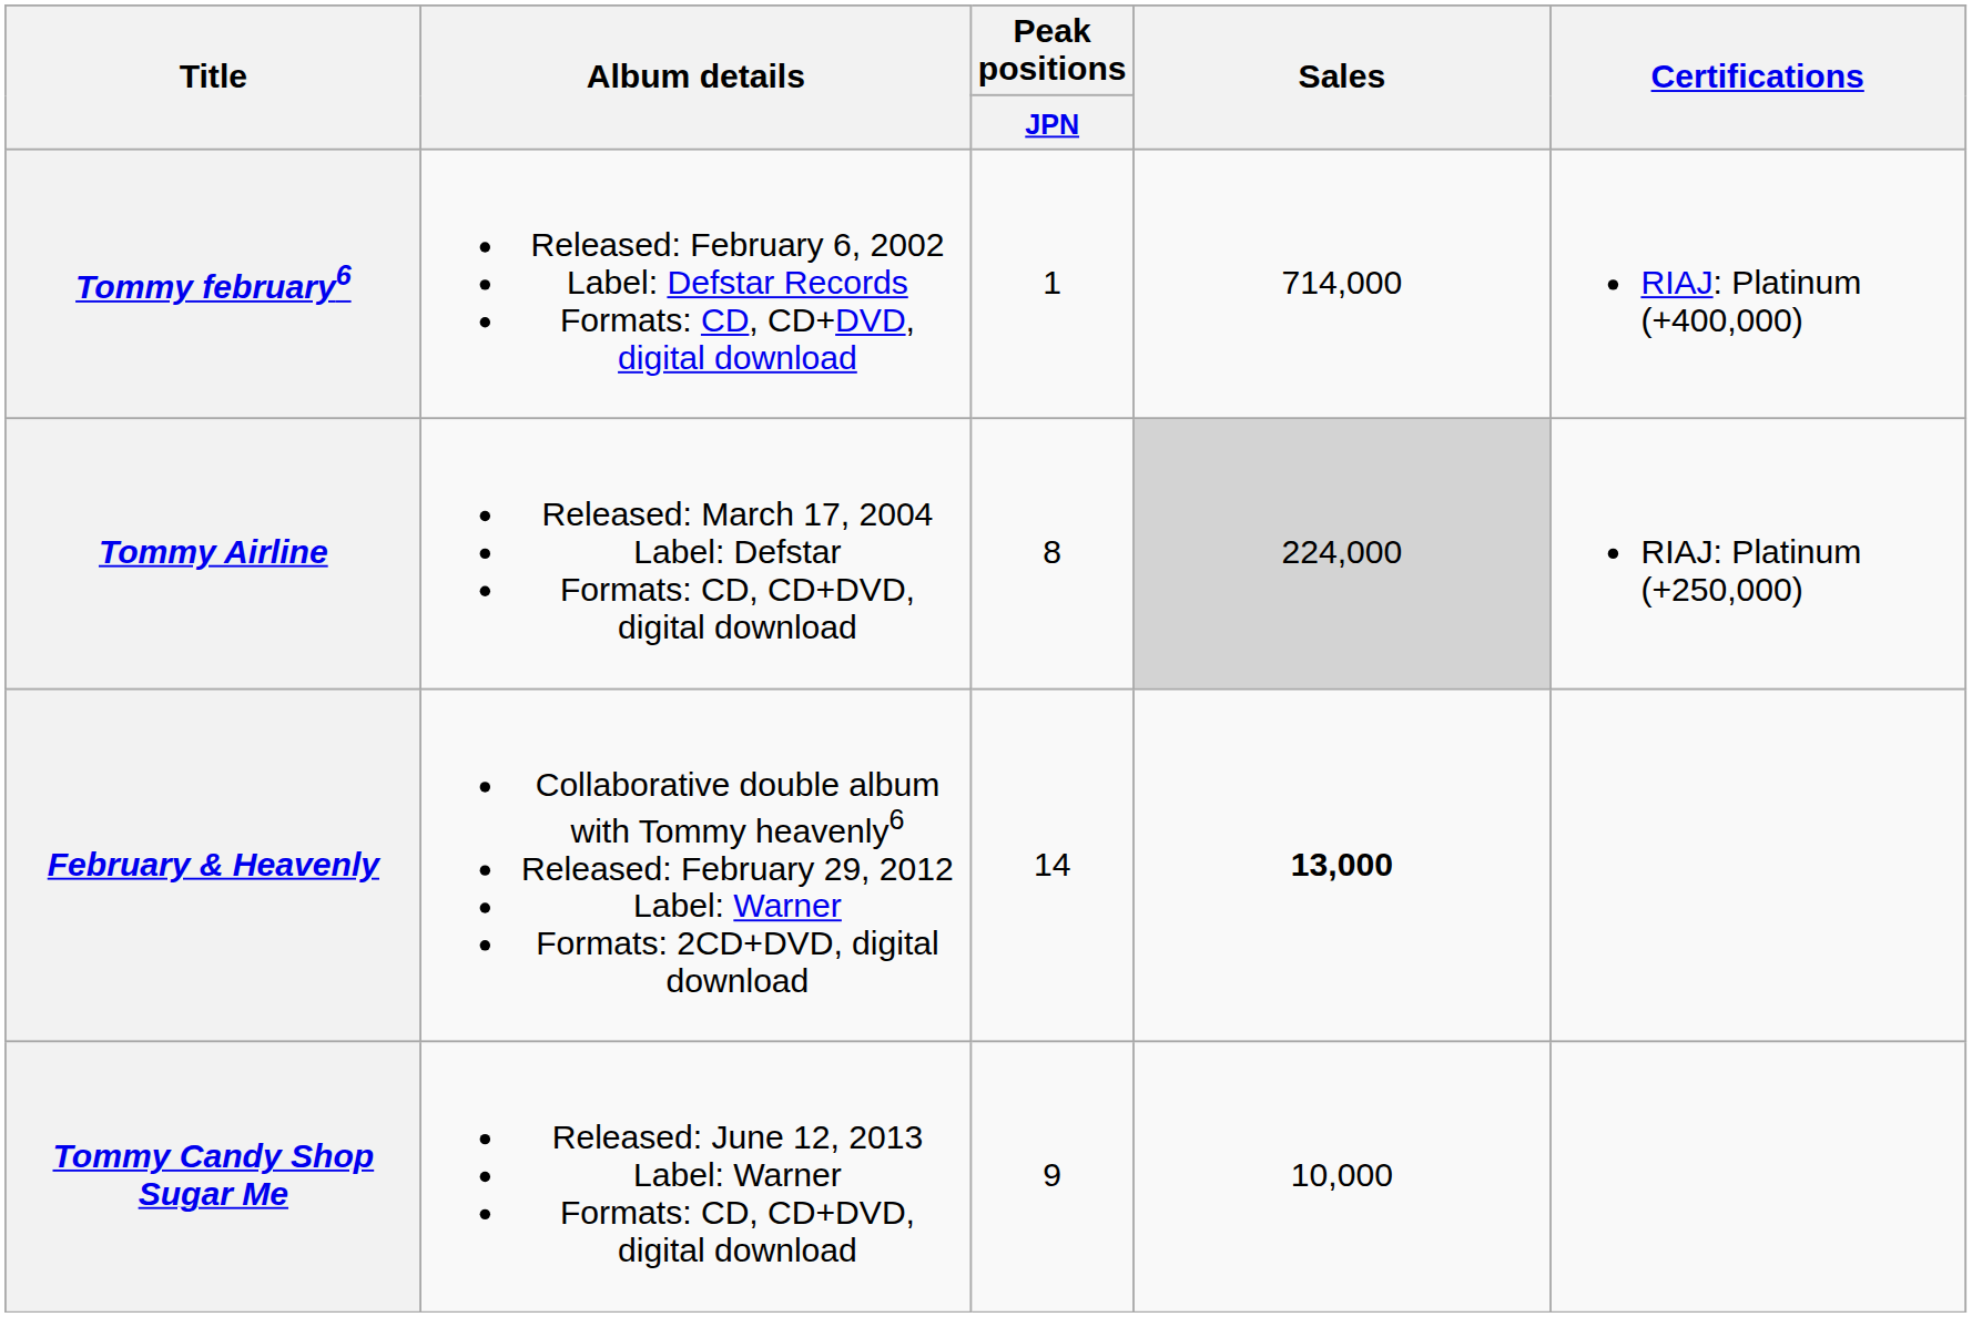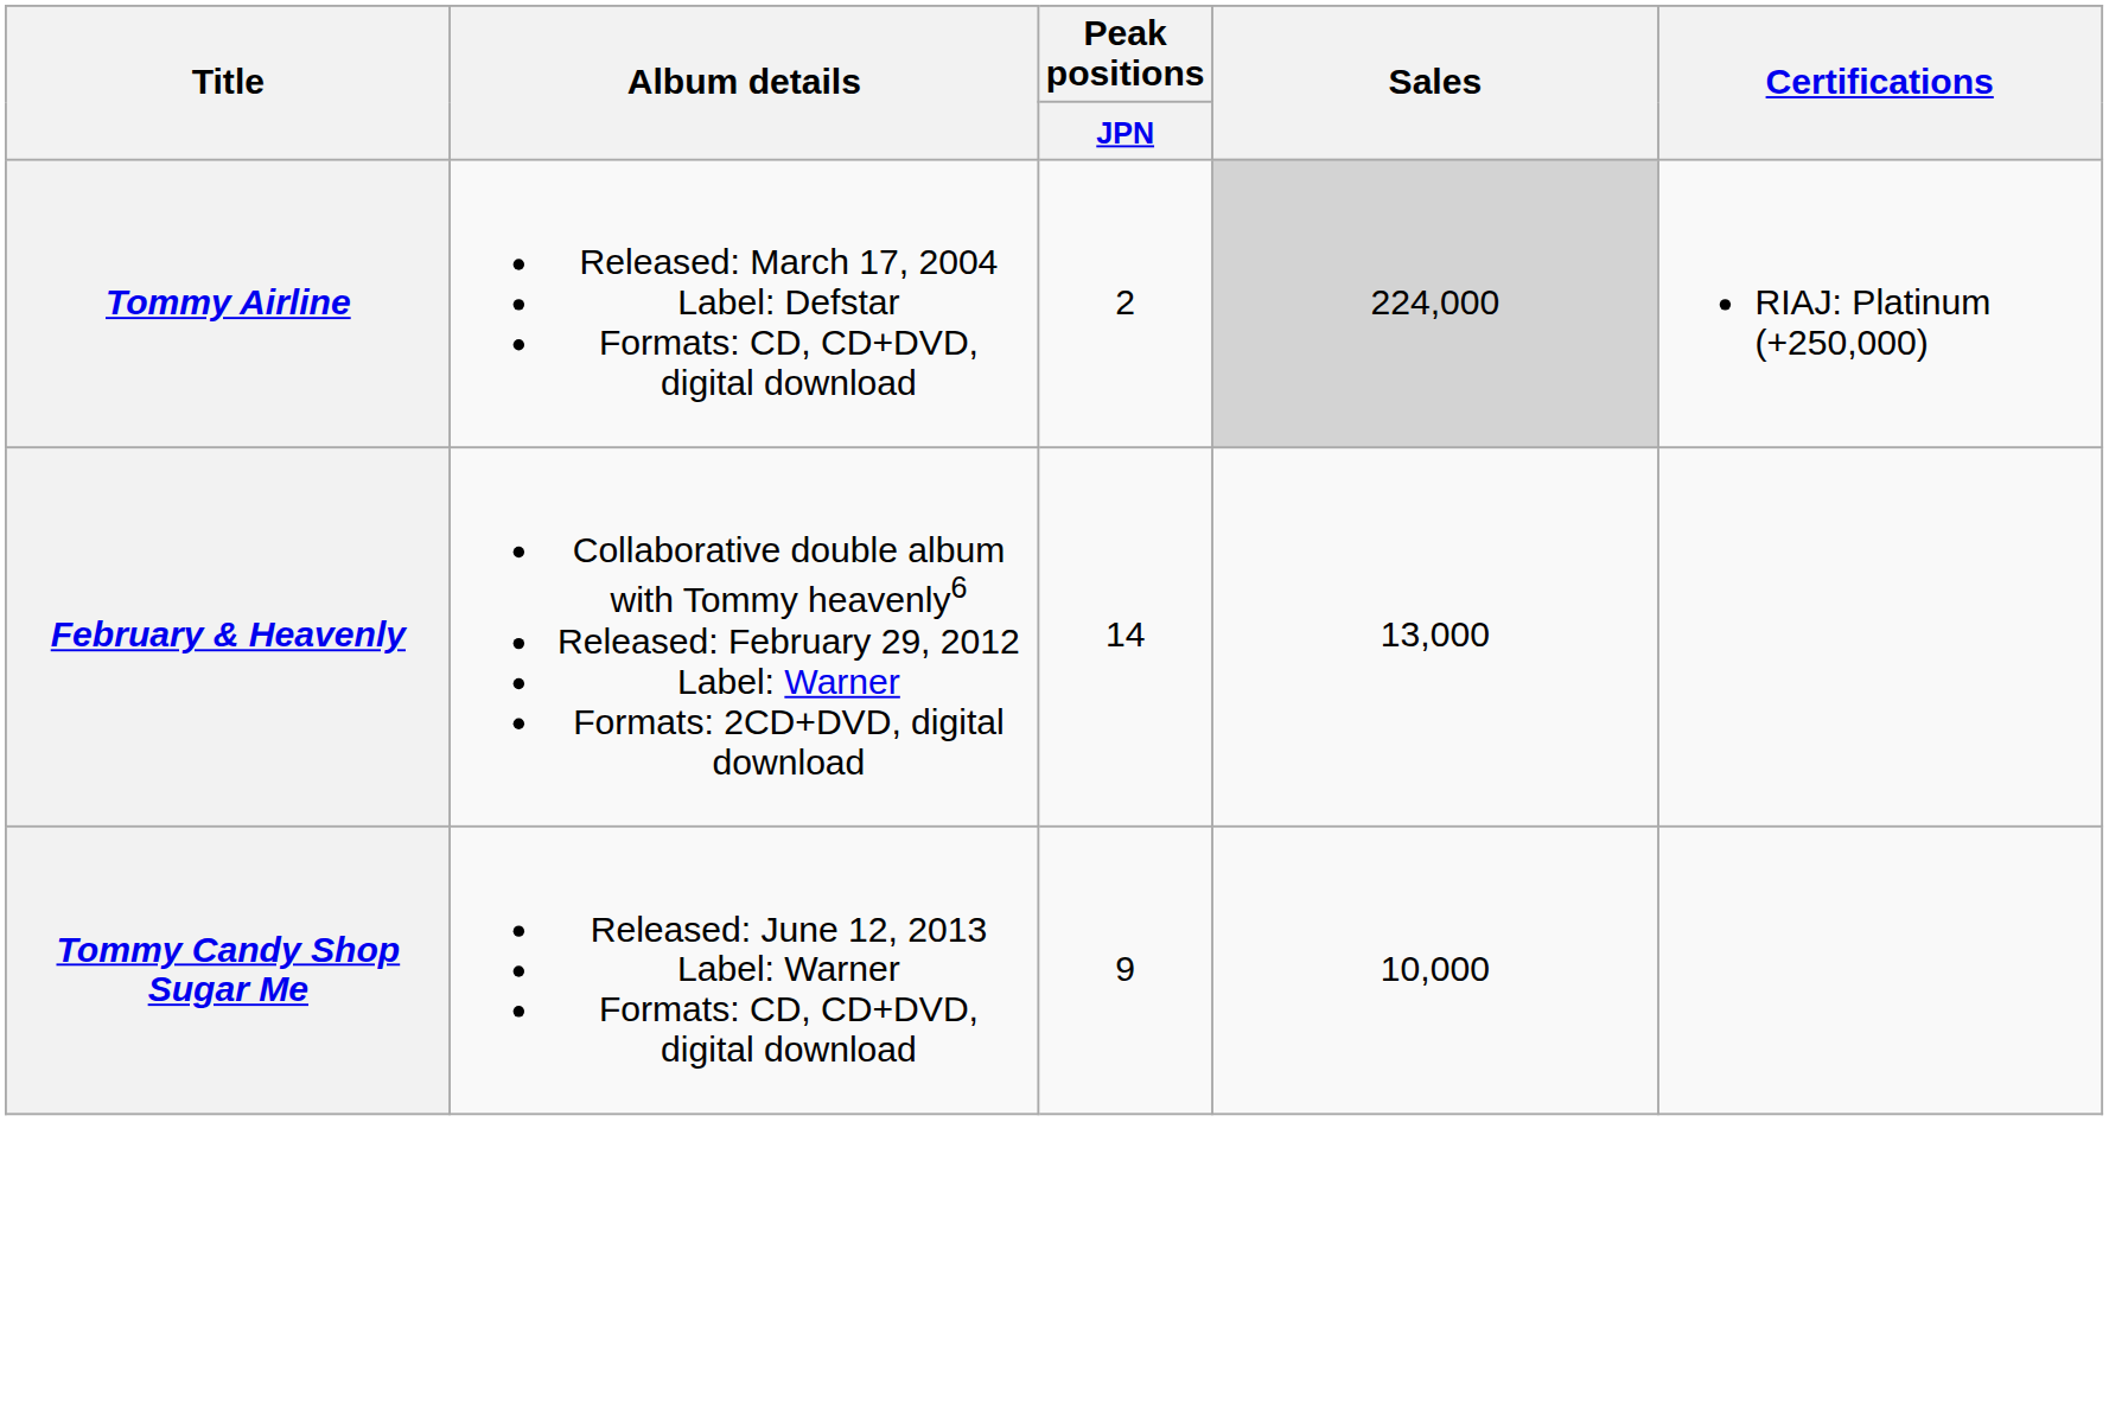- row: Tommy february6 | Released: February 6, 2002 Label: Defstar Records Formats: CD, CD+DVD, digital download | 1 | 714,000 | RIAJ: Platinum (+400,000)
Tommy Airline | Peak positions / JPN: 8 -> 2
February & Heavenly | Sales: bold -> normal
